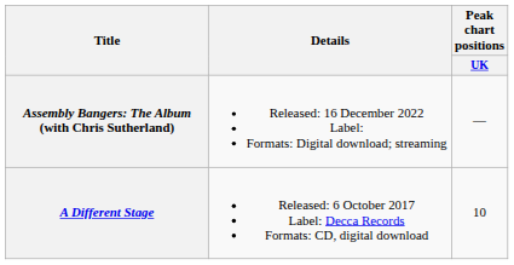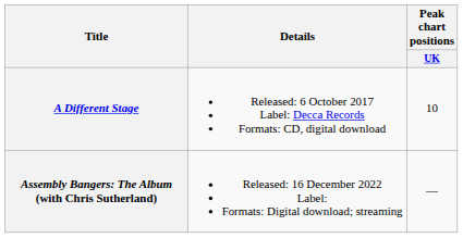rows swapped: A Different Stage <-> Assembly Bangers: The Album (with Chris Sutherland)
